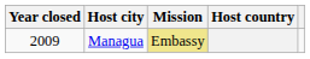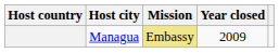columns swapped: Host country <-> Year closed
